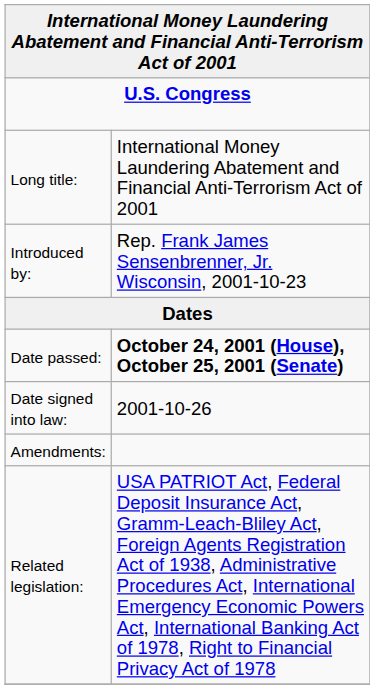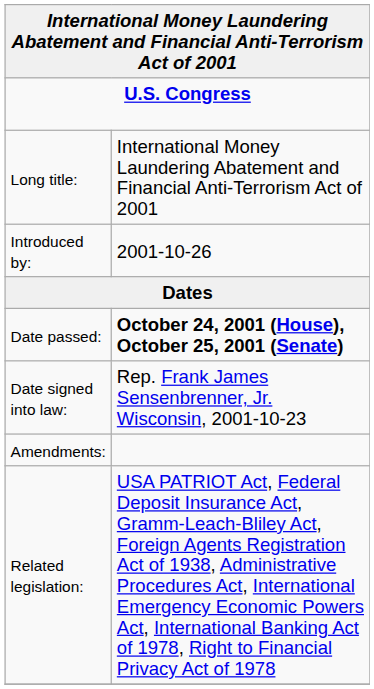Introduced by: | column 2: Rep. Frank James Sensenbrenner, Jr. Wisconsin, 2001-10-23 -> 2001-10-26
Date signed into law: | column 2: 2001-10-26 -> Rep. Frank James Sensenbrenner, Jr. Wisconsin, 2001-10-23
